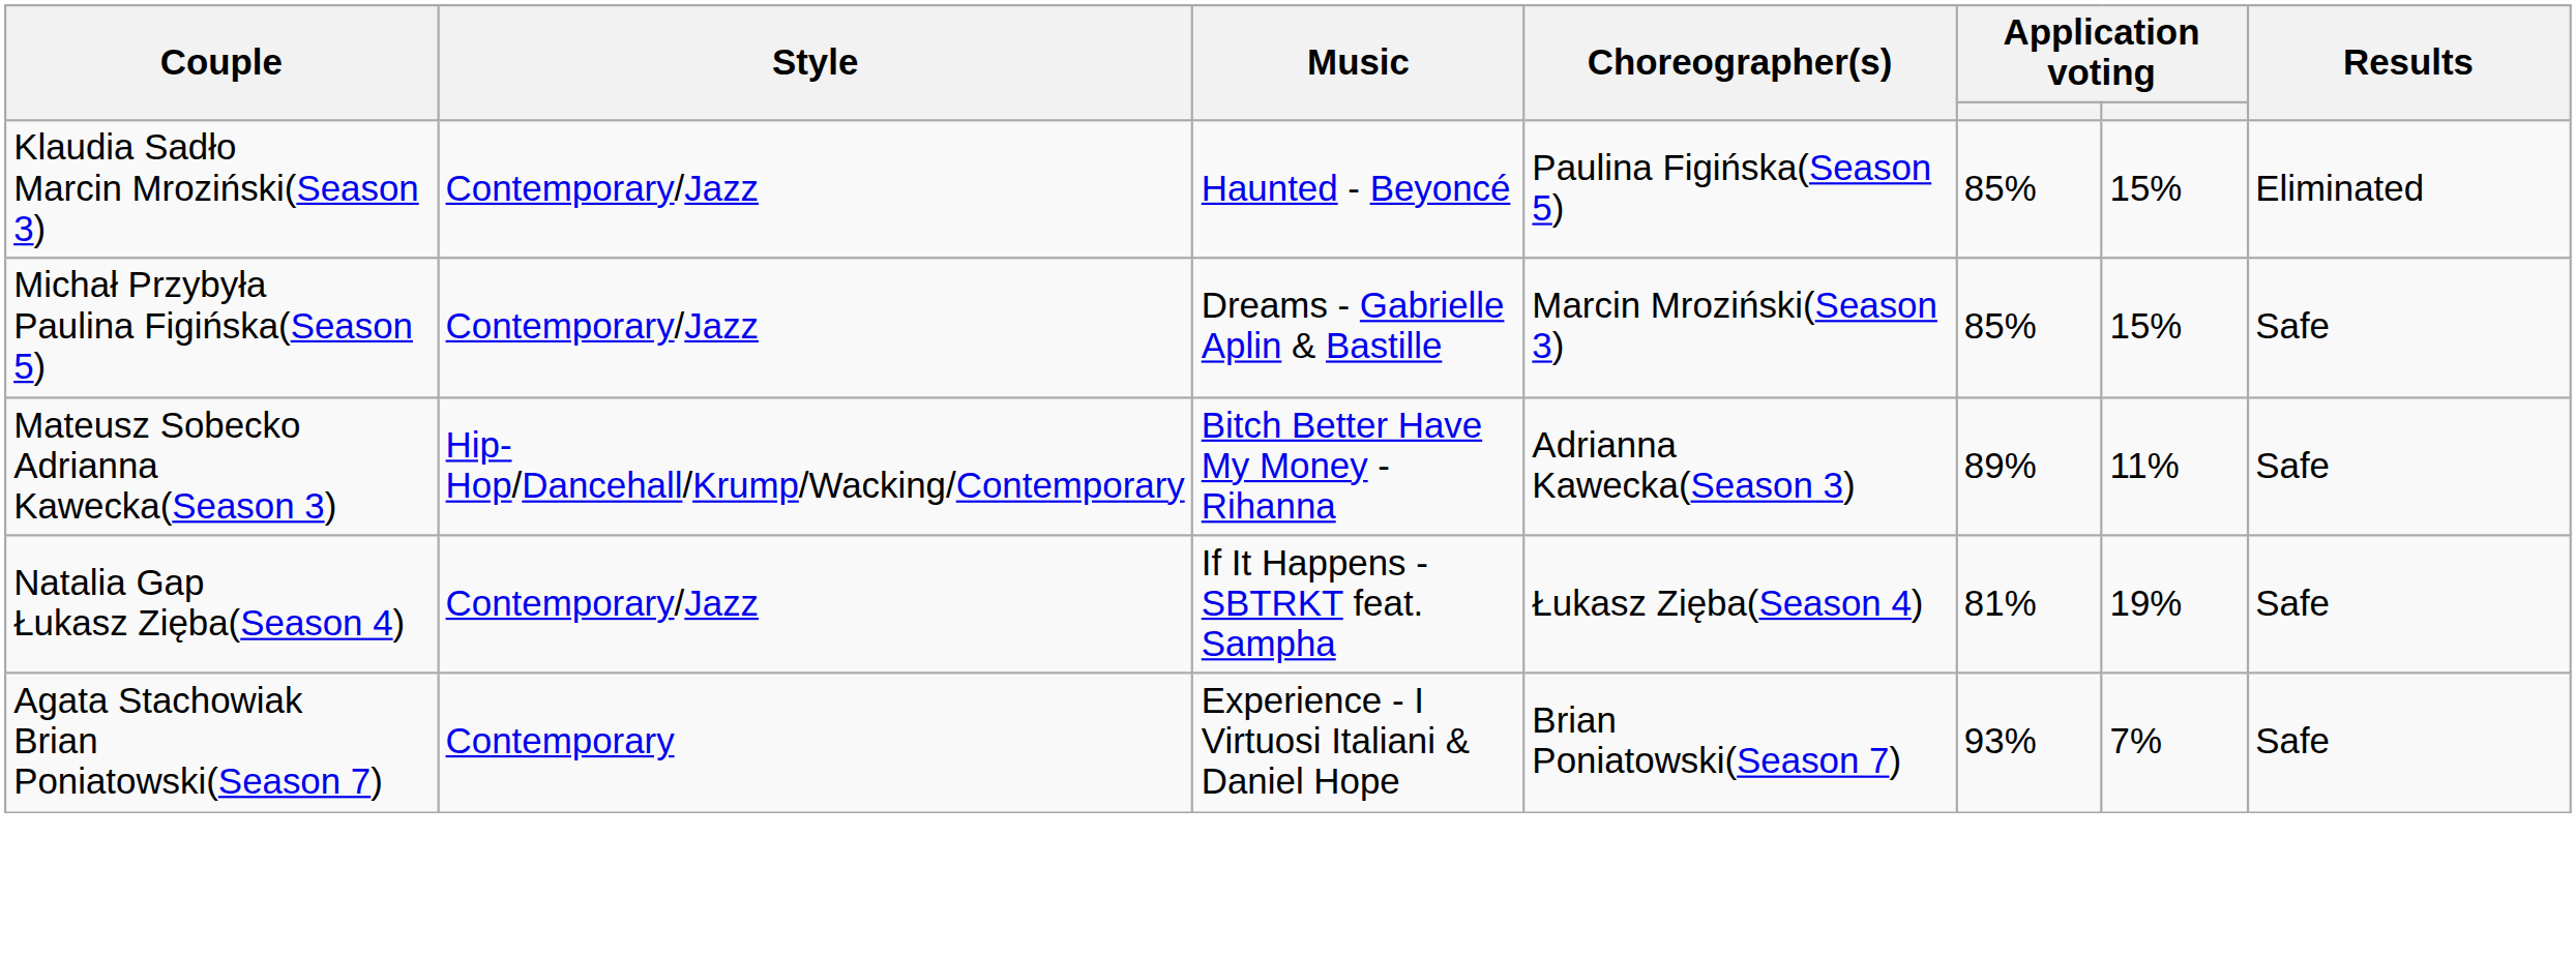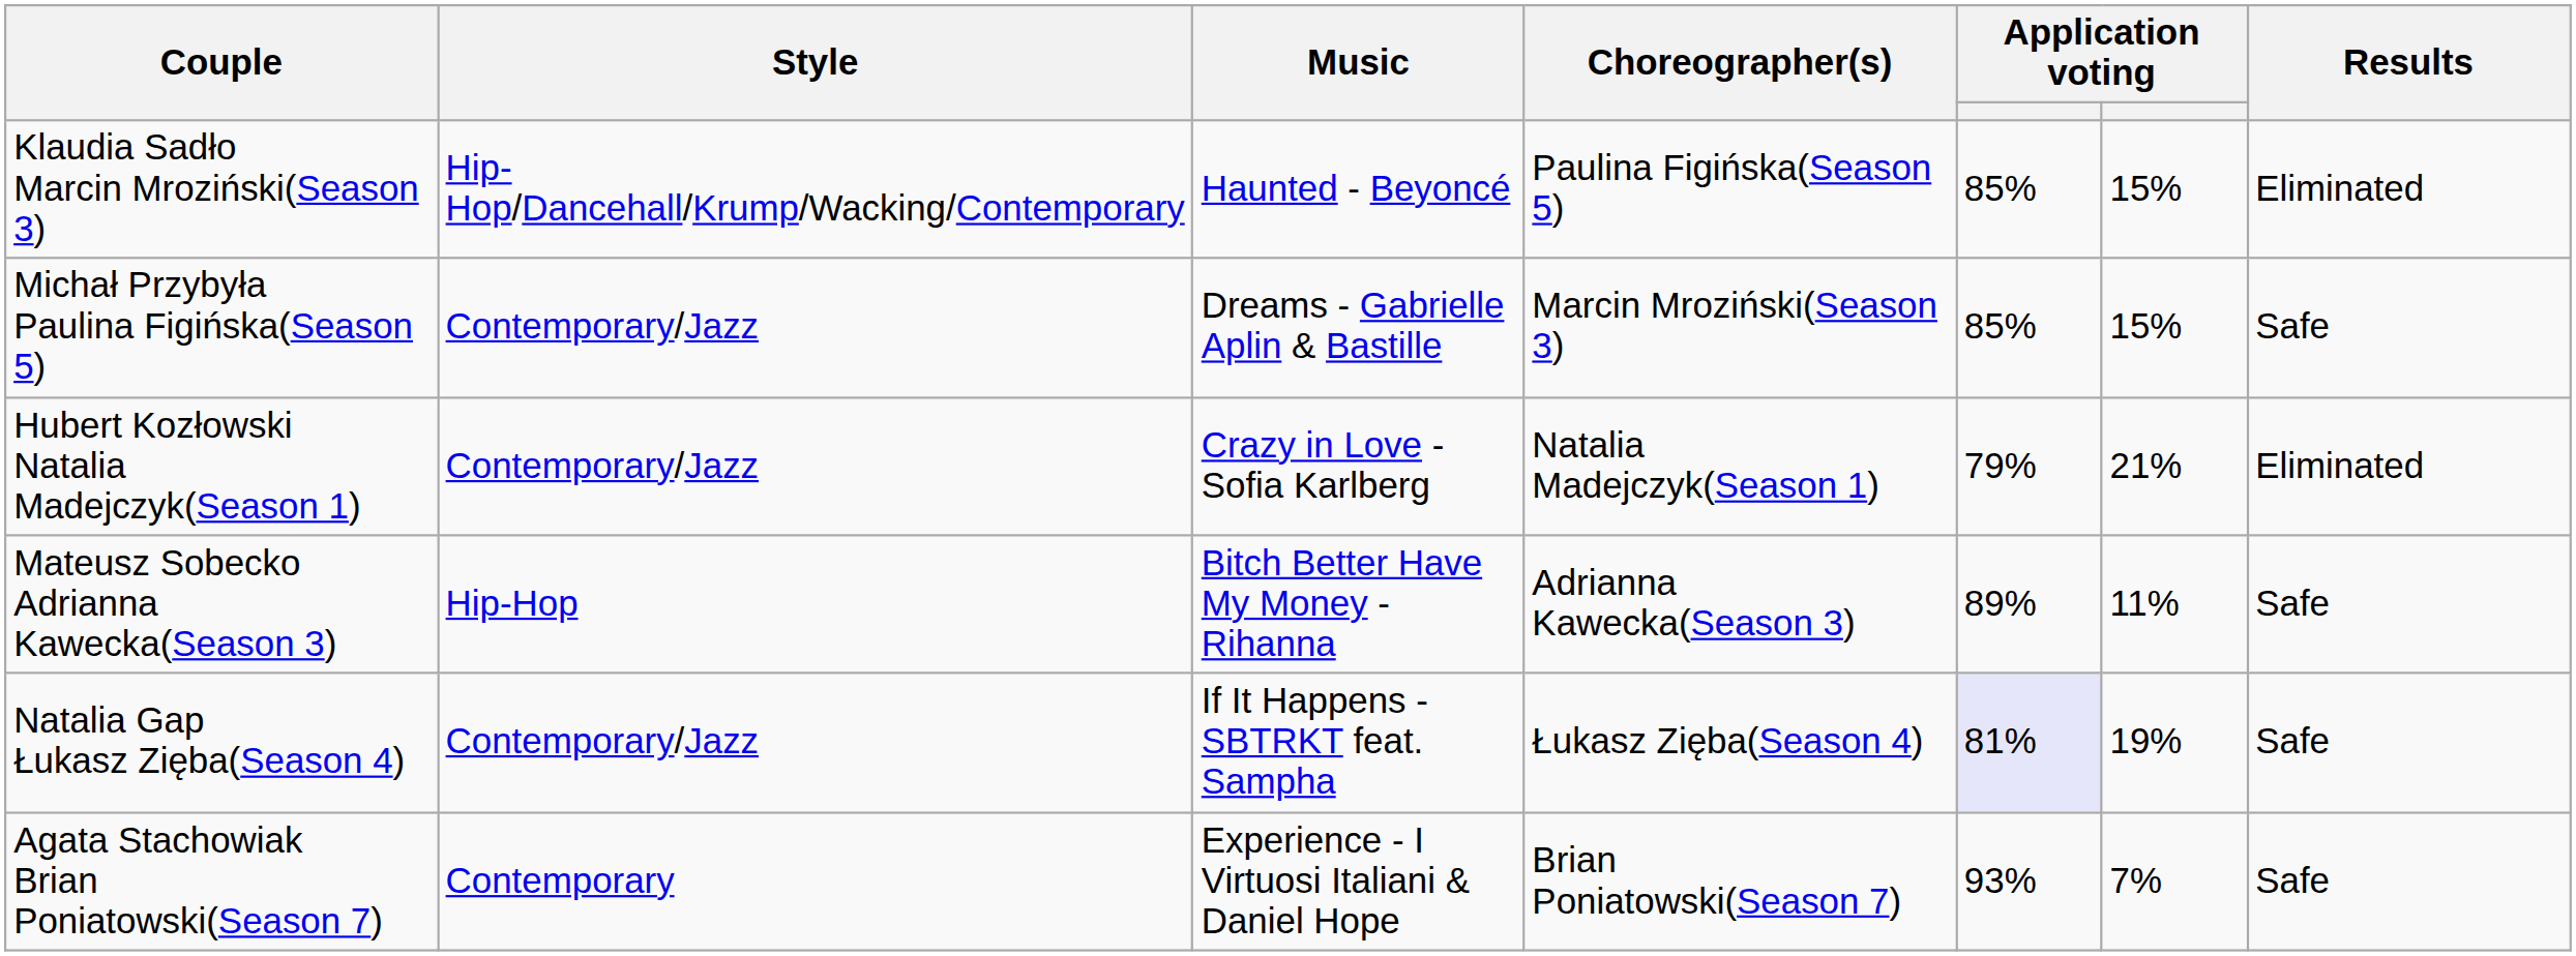Klaudia Sadło Marcin Mroziński(Season 3) | Style: Contemporary/Jazz -> Hip-Hop/Dancehall/Krump/Wacking/Contemporary
+ row: Hubert Kozłowski Natalia Madejczyk(Season 1) | Contemporary/Jazz | Crazy in Love - Sofia Karlberg | Natalia Madejczyk(Season 1) | 79% | 21% | Eliminated
Mateusz Sobecko Adrianna Kawecka(Season 3) | Style: Hip-Hop/Dancehall/Krump/Wacking/Contemporary -> Hip-Hop
Natalia Gap Łukasz Zięba(Season 4) | column 5: no background -> lavender background
